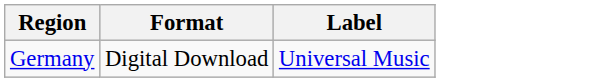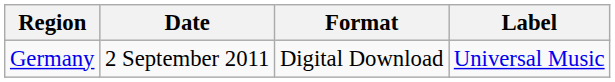+ column: Date | 2 September 2011
